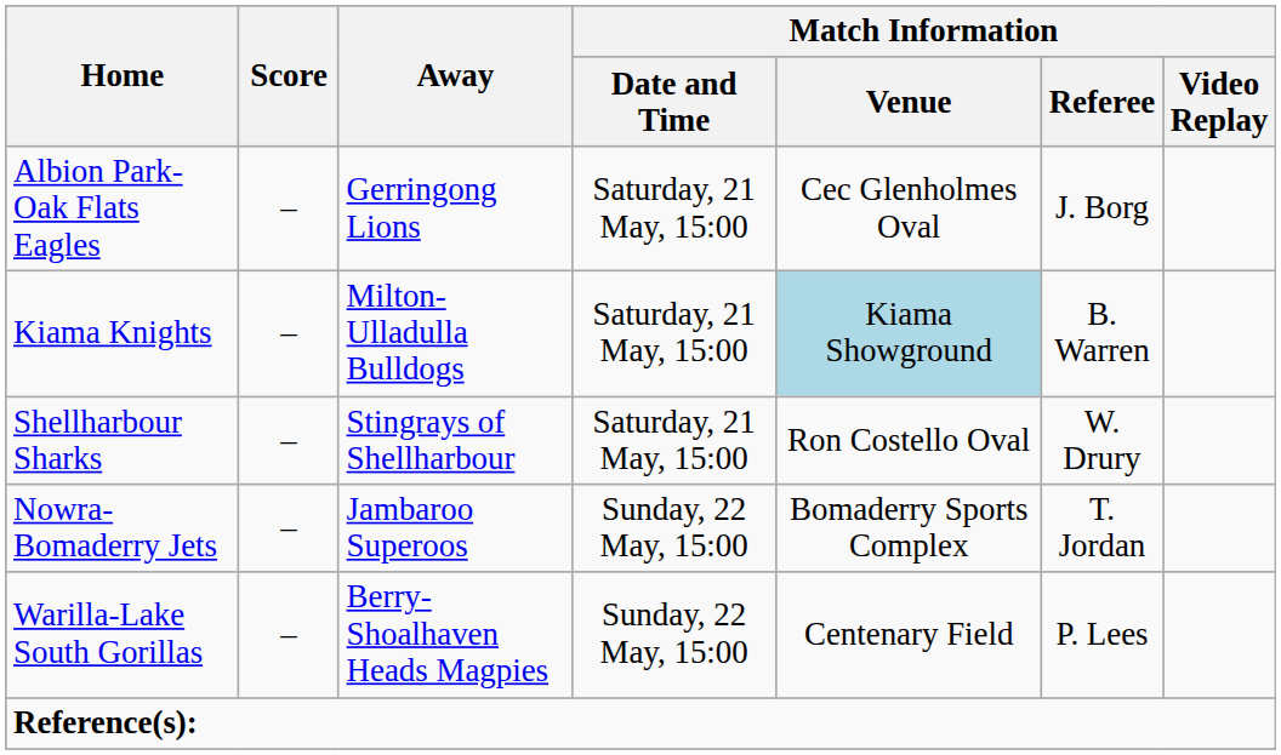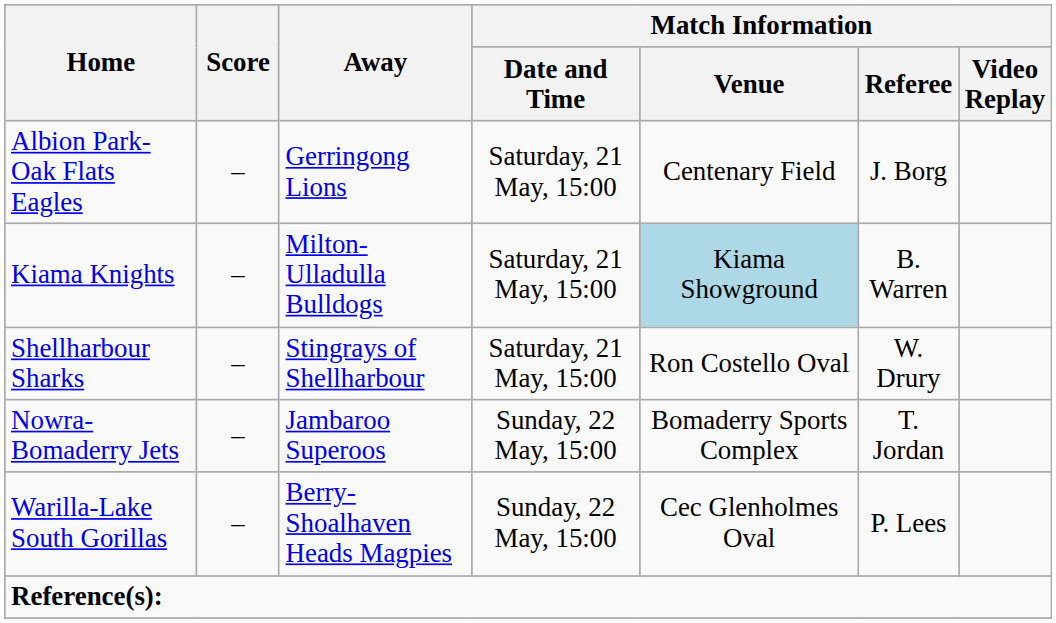Albion Park-Oak Flats Eagles | Match Information / Venue: Cec Glenholmes Oval -> Centenary Field
Warilla-Lake South Gorillas | Match Information / Venue: Centenary Field -> Cec Glenholmes Oval
